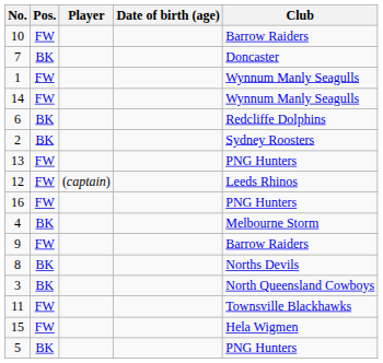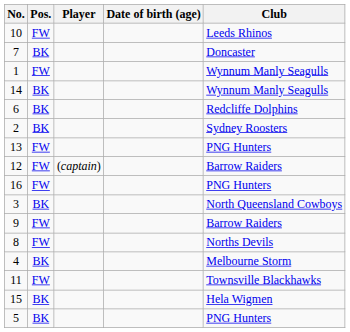10 | Club: Barrow Raiders -> Leeds Rhinos
14 | Pos.: FW -> BK
12 | Club: Leeds Rhinos -> Barrow Raiders
rows swapped: 4 <-> 3
8 | Pos.: BK -> FW
15 | Pos.: FW -> BK
